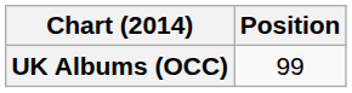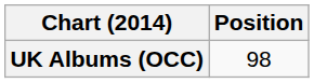UK Albums (OCC) | Position: 99 -> 98
